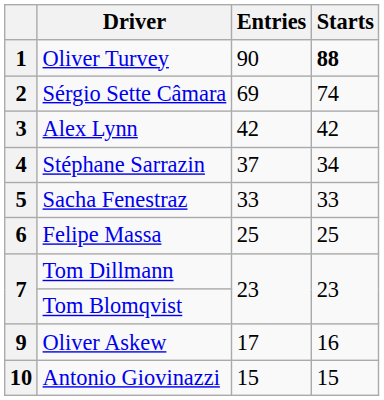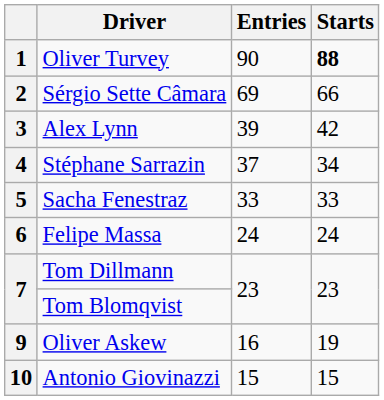2 | Starts: 74 -> 66
3 | Entries: 42 -> 39
6 | Entries: 25 -> 24
6 | Starts: 25 -> 24
9 | Entries: 17 -> 16
9 | Starts: 16 -> 19
